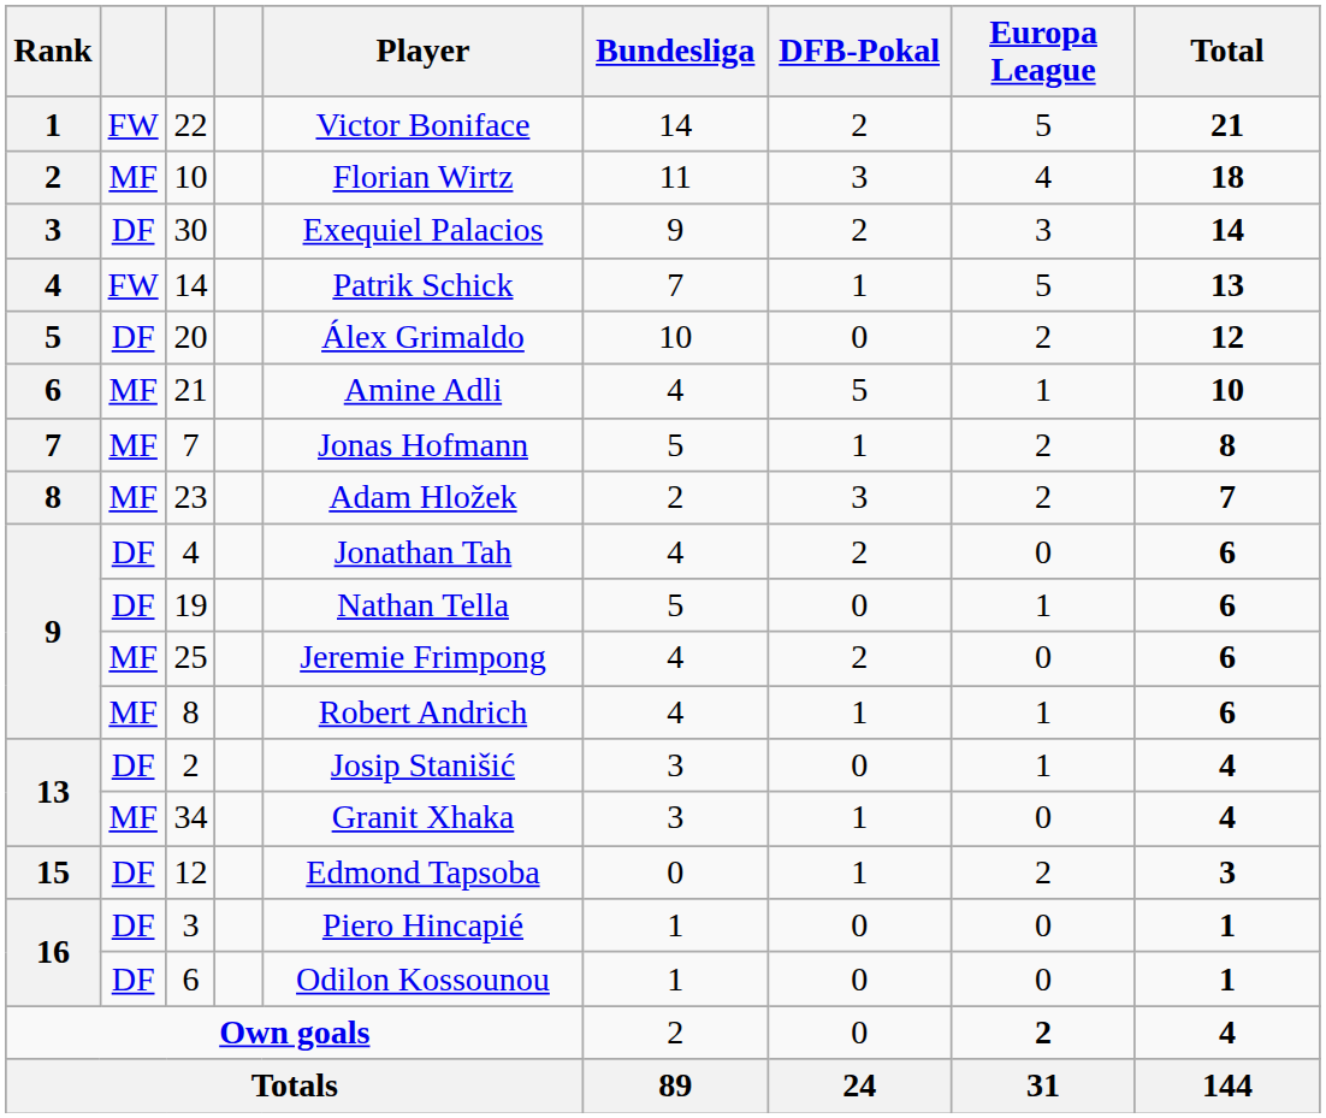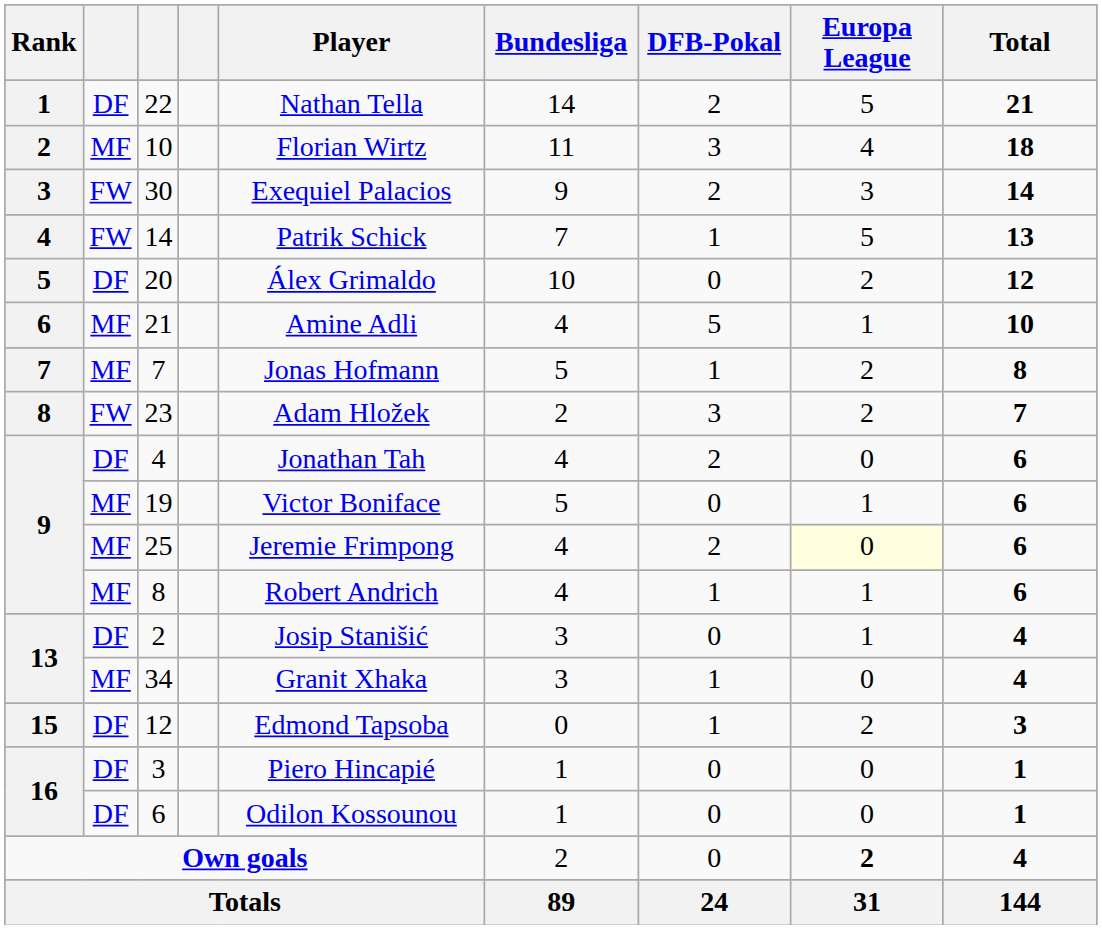22 | column 2: FW -> DF
22 | Player: Victor Boniface -> Nathan Tella
30 | column 2: DF -> FW
23 | column 2: MF -> FW
19 | column 2: DF -> MF
19 | Player: Nathan Tella -> Victor Boniface
25 | Europa League: no background -> lightyellow background
